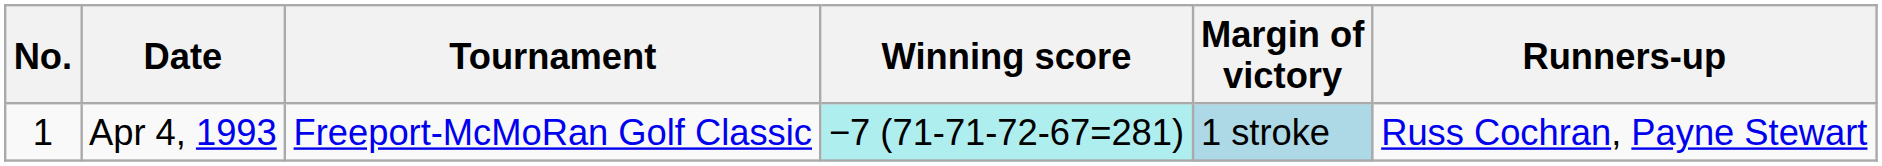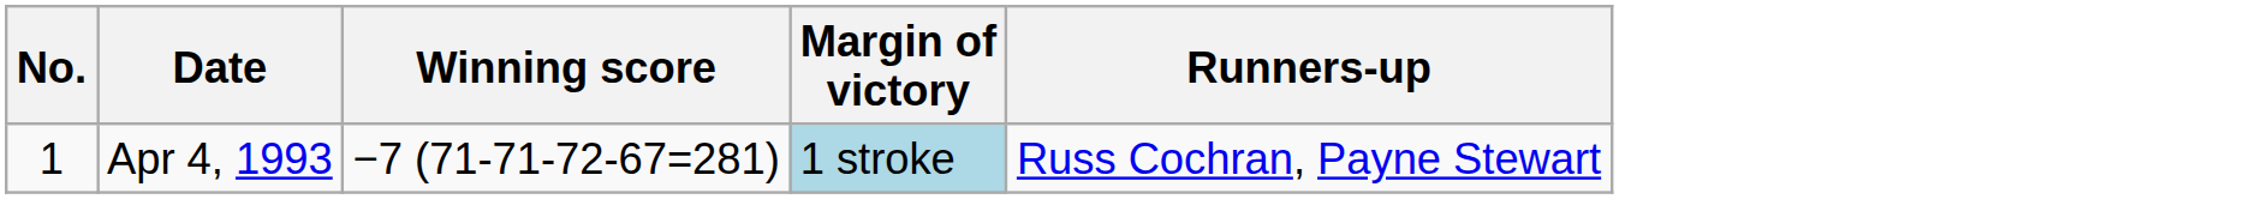- column: Tournament | Freeport-McMoRan Golf Classic
Apr 4, 1993 | Winning score: paleturquoise background -> no background
